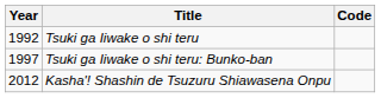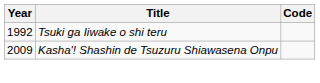- row: 1997 | Tsuki ga Iiwake o shi teru: Bunko-ban
Kasha'! Shashin de Tsuzuru Shiawasena Onpu | Year: 2012 -> 2009
